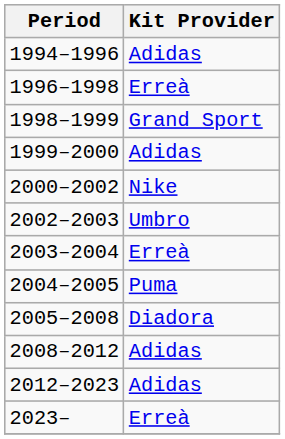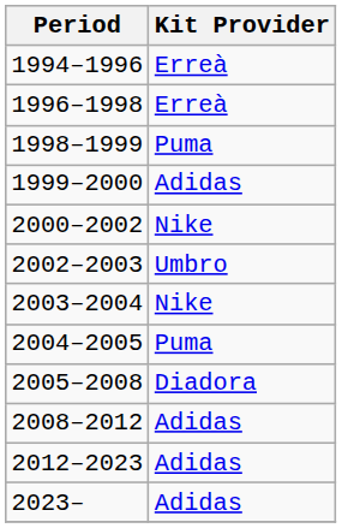1994–1996 | Kit Provider: Adidas -> Erreà
1998–1999 | Kit Provider: Grand Sport -> Puma
2003–2004 | Kit Provider: Erreà -> Nike
2023– | Kit Provider: Erreà -> Adidas
